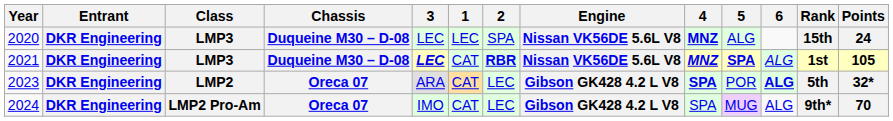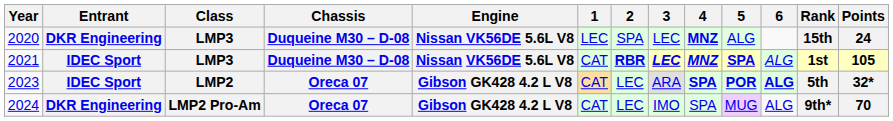columns swapped: Engine <-> 3
2021 | Entrant: DKR Engineering -> IDEC Sport
2023 | Entrant: DKR Engineering -> IDEC Sport
2023 | 5: normal -> bold
